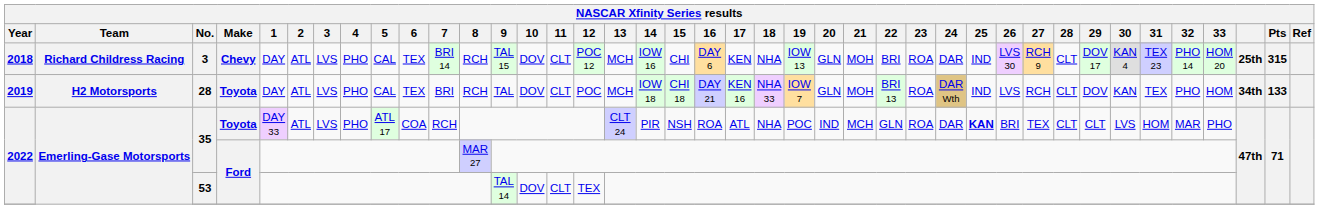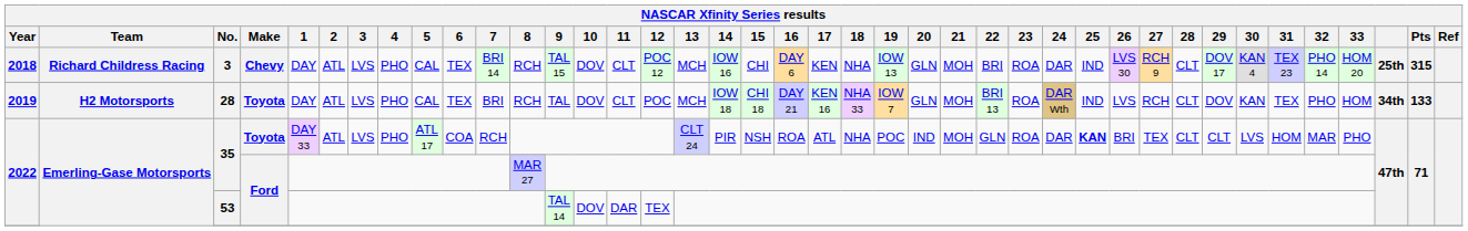35 / Toyota | 21: MCH -> MOH
53 | 11: CLT -> DAR
